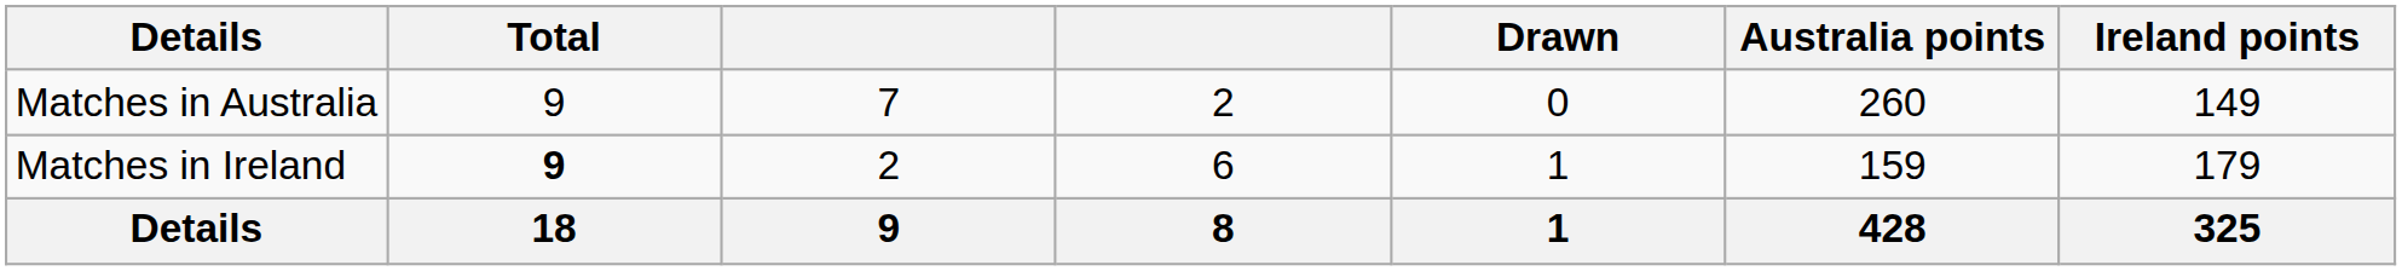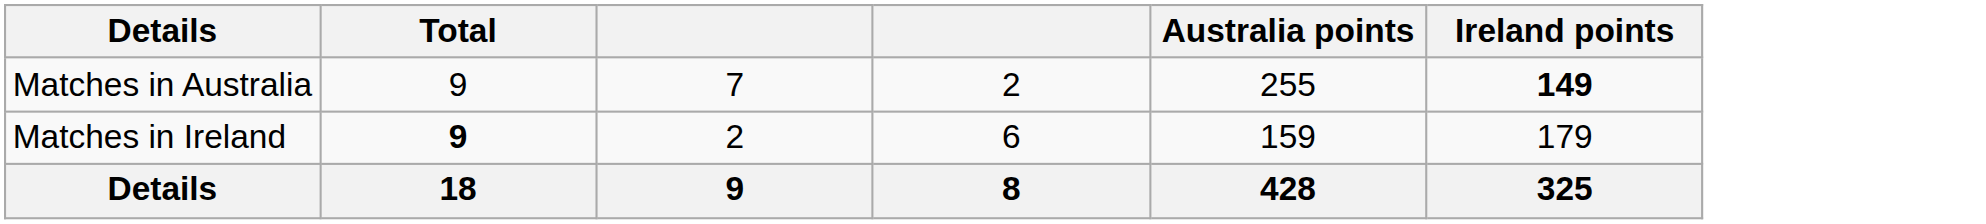- column: Drawn | 0 | 1 | 1
Matches in Australia | Australia points: 260 -> 255
Matches in Australia | Ireland points: normal -> bold
